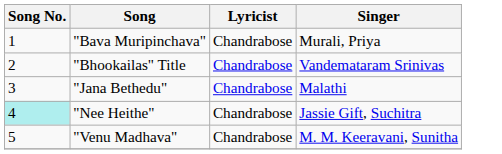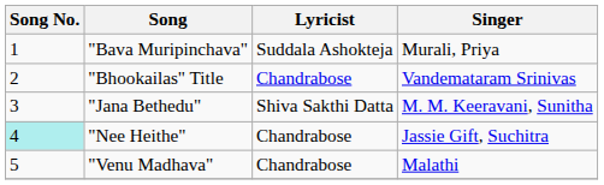"Bava Muripinchava" | Lyricist: Chandrabose -> Suddala Ashokteja
"Jana Bethedu" | Lyricist: Chandrabose -> Shiva Sakthi Datta
"Jana Bethedu" | Singer: Malathi -> M. M. Keeravani, Sunitha
"Venu Madhava" | Singer: M. M. Keeravani, Sunitha -> Malathi
